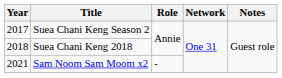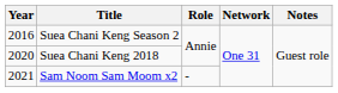Suea Chani Keng Season 2 | Year: 2017 -> 2016
Suea Chani Keng 2018 | Year: 2018 -> 2020
